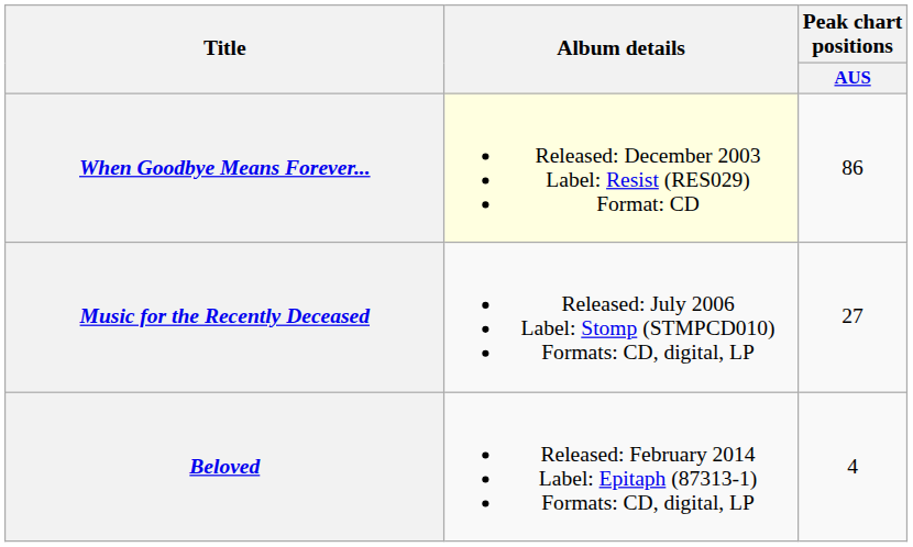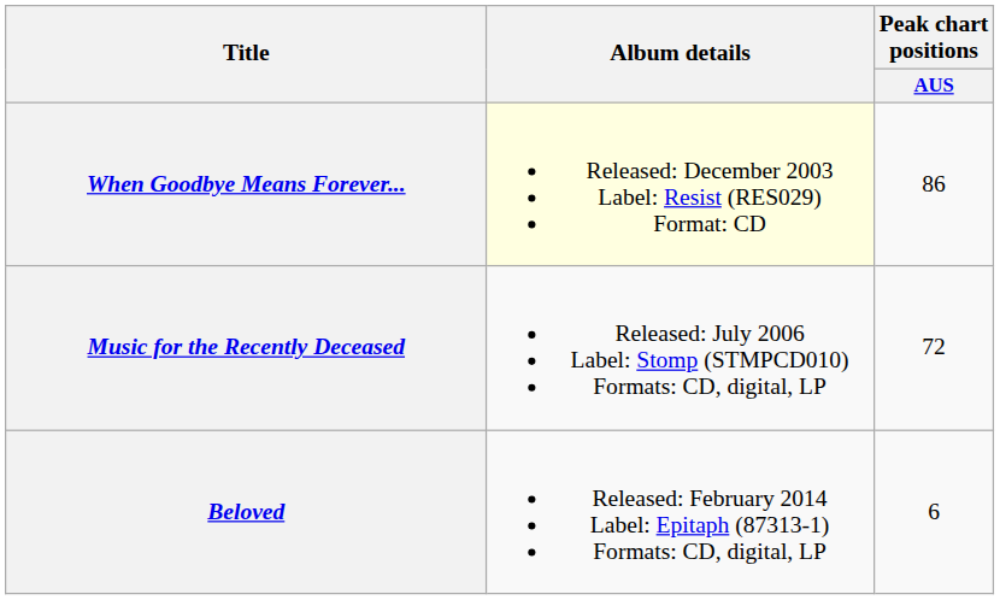Music for the Recently Deceased | Peak chart positions / AUS: 27 -> 72
Beloved | Peak chart positions / AUS: 4 -> 6
